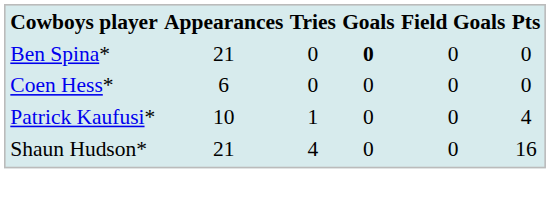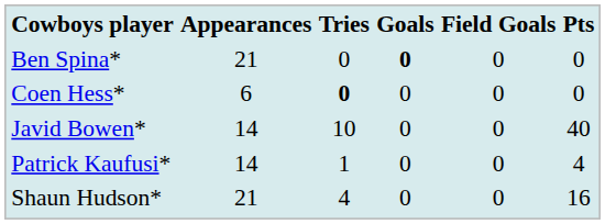Coen Hess* | Tries: normal -> bold
+ row: Javid Bowen* | 14 | 10 | 0 | 0 | 40
Patrick Kaufusi* | Appearances: 10 -> 14
